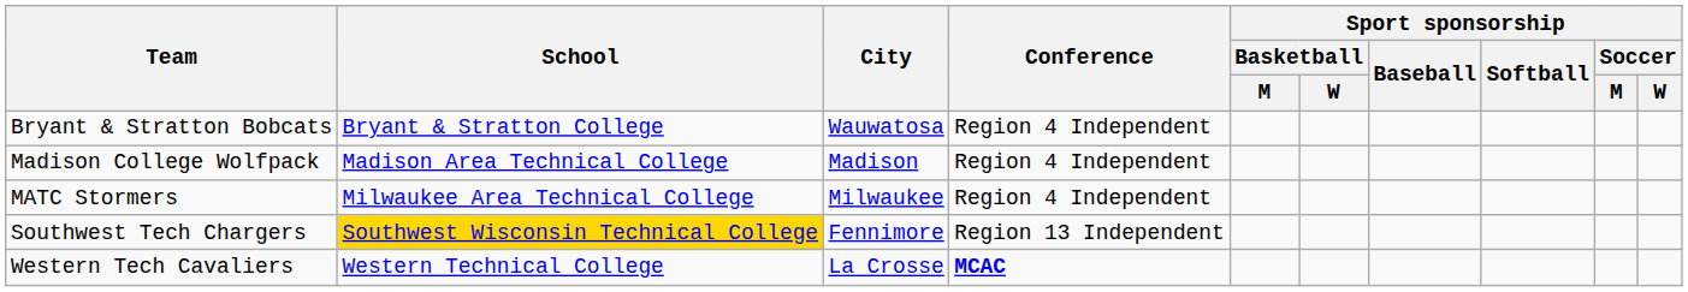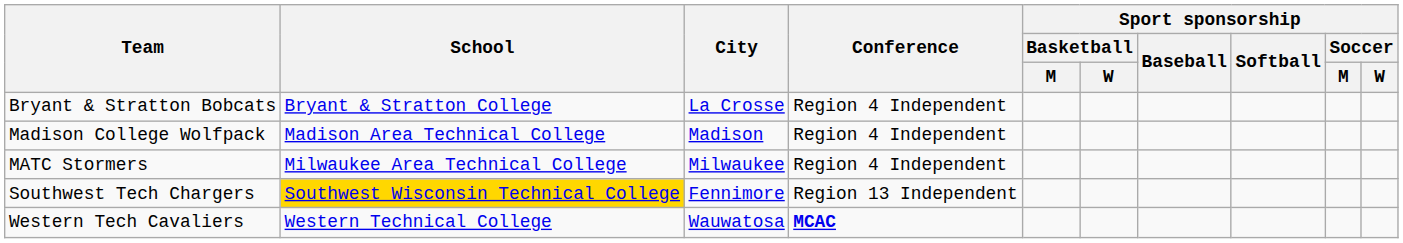Bryant & Stratton Bobcats | City: Wauwatosa -> La Crosse
Western Tech Cavaliers | City: La Crosse -> Wauwatosa
